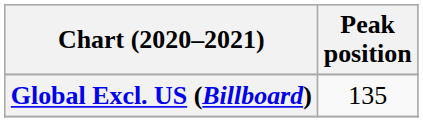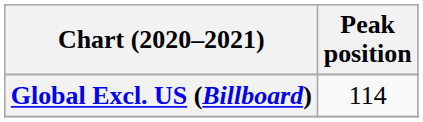Global Excl. US (Billboard) | Peak position: 135 -> 114
